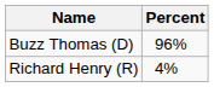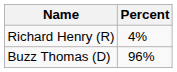rows swapped: Buzz Thomas (D) <-> Richard Henry (R)
